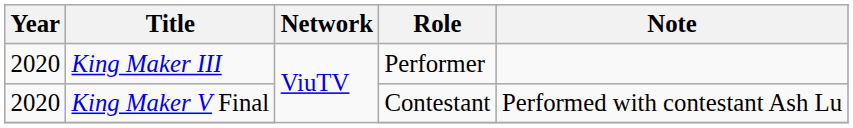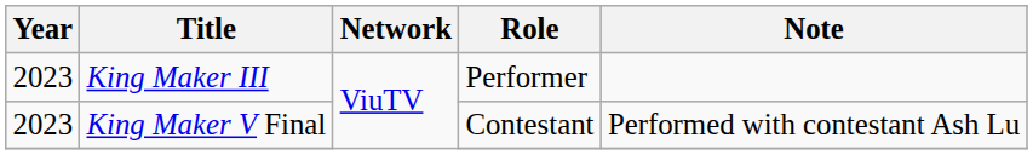King Maker III | Year: 2020 -> 2023
King Maker V Final | Year: 2020 -> 2023
